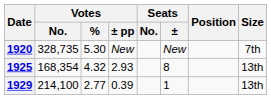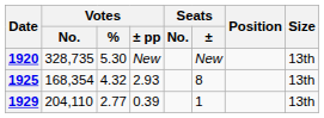1920 | Size: 7th -> 13th
1929 | Votes / No.: 214,100 -> 204,110
